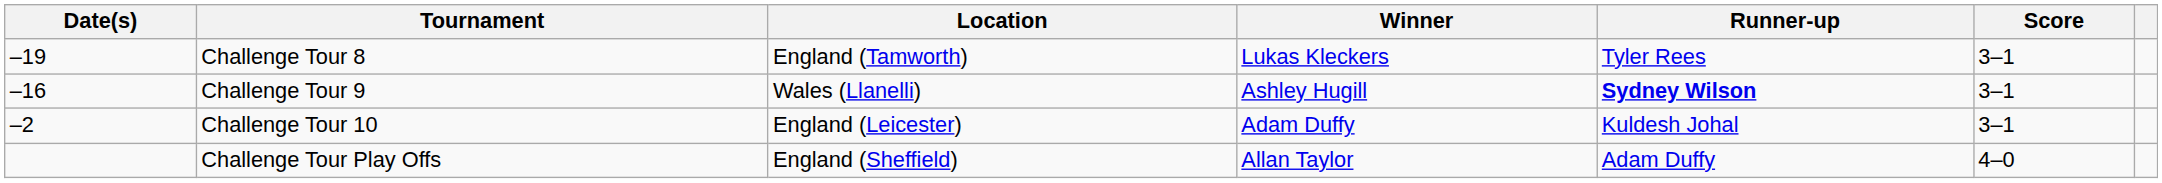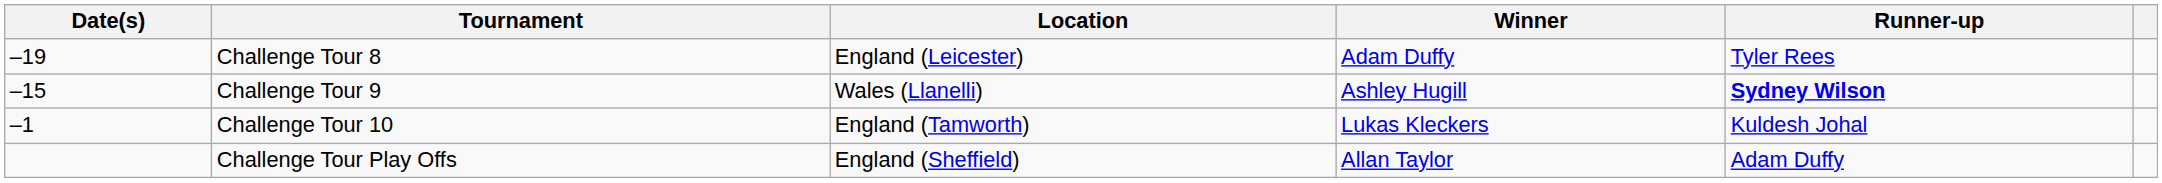- column: Score | 3–1 | 3–1 | 3–1 | 4–0
Challenge Tour 8 | Location: England (Tamworth) -> England (Leicester)
Challenge Tour 8 | Winner: Lukas Kleckers -> Adam Duffy
Challenge Tour 9 | Date(s): –16 -> –15
Challenge Tour 10 | Date(s): –2 -> –1
Challenge Tour 10 | Location: England (Leicester) -> England (Tamworth)
Challenge Tour 10 | Winner: Adam Duffy -> Lukas Kleckers
